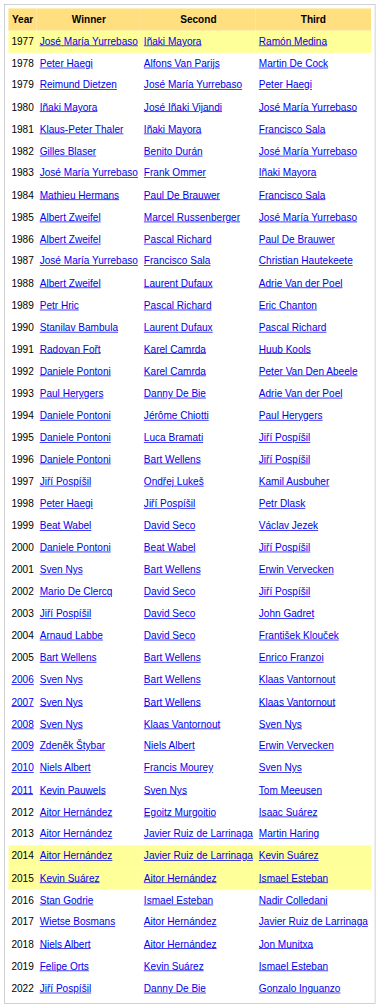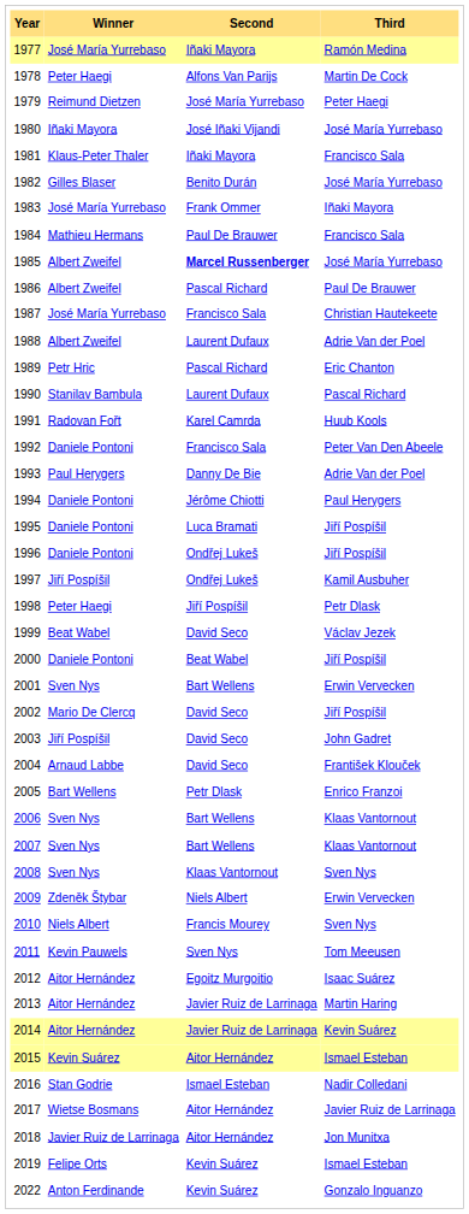1985 | Second: normal -> bold
1992 | Second: Karel Camrda -> Francisco Sala
1996 | Second: Bart Wellens -> Ondřej Lukeš
2005 | Second: Bart Wellens -> Petr Dlask
2018 | Winner: Niels Albert -> Javier Ruiz de Larrinaga
2022 | Winner: Jiří Pospíšil -> Anton Ferdinande
2022 | Second: Danny De Bie -> Kevin Suárez
